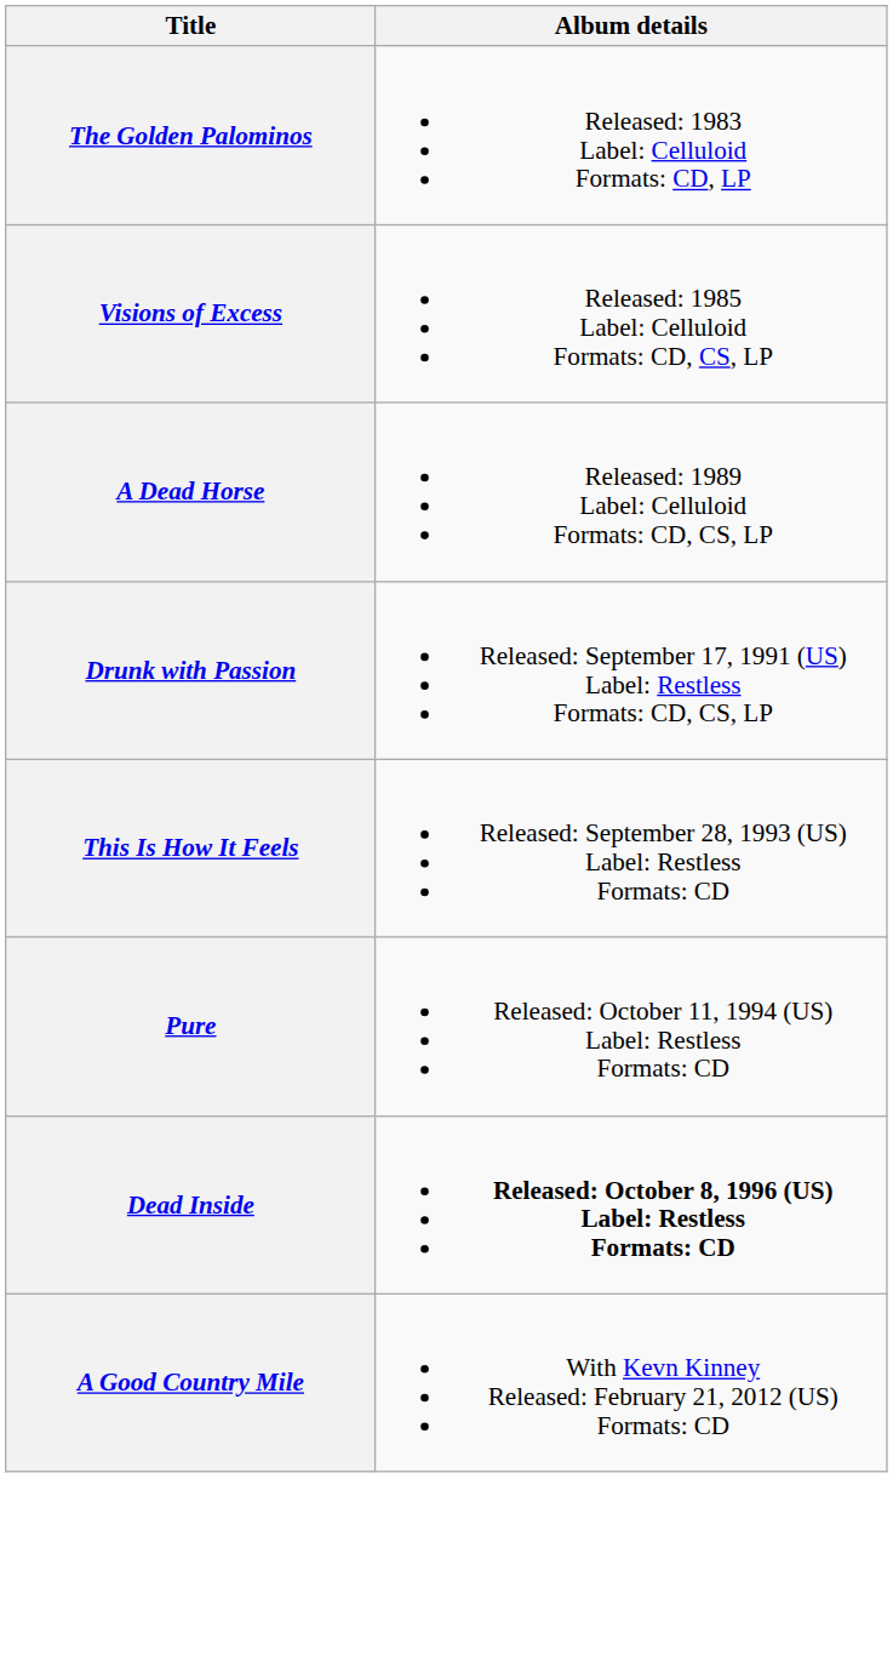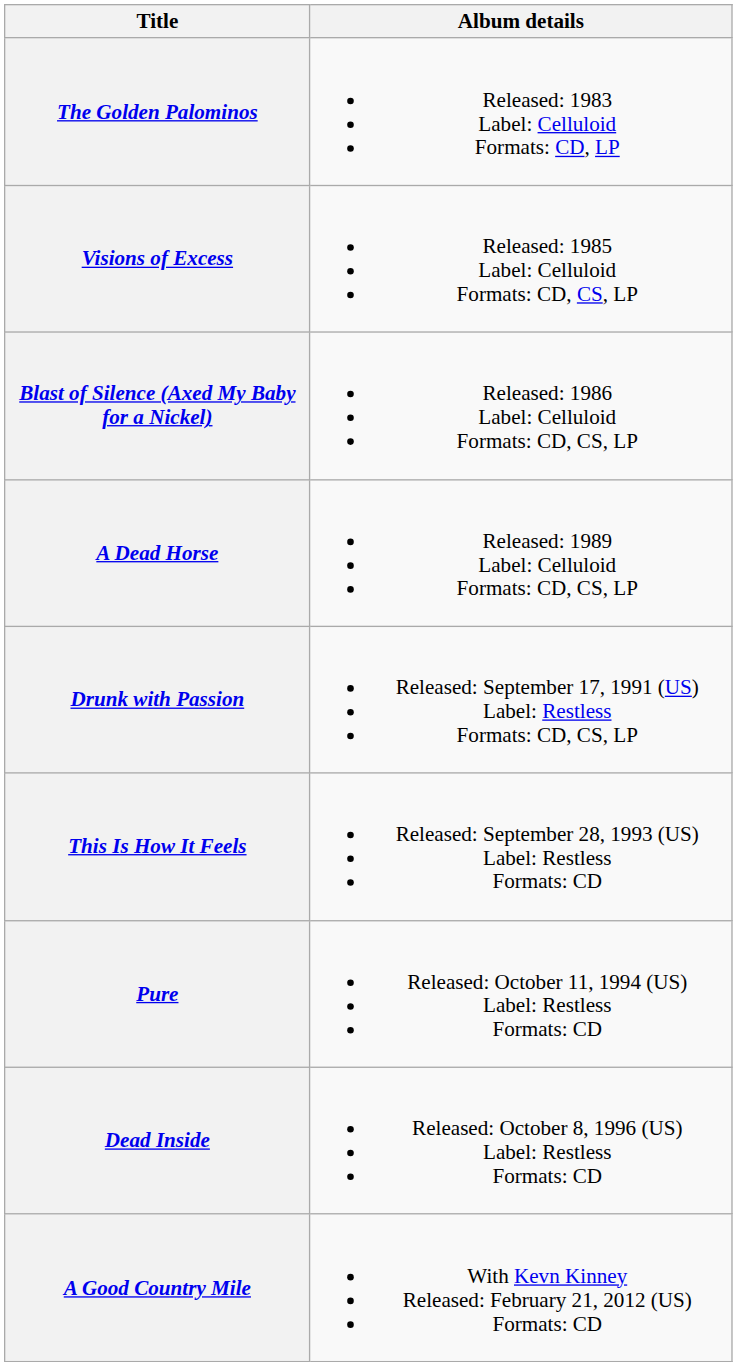+ row: Blast of Silence (Axed My Baby for a Nickel) | Released: 1986 Label: Celluloid Formats: CD, CS, LP
Dead Inside | Album details: bold -> normal
